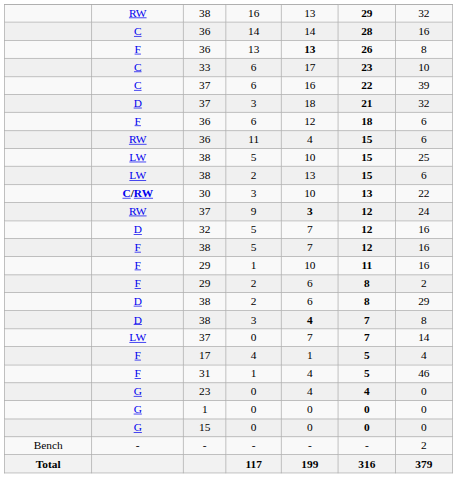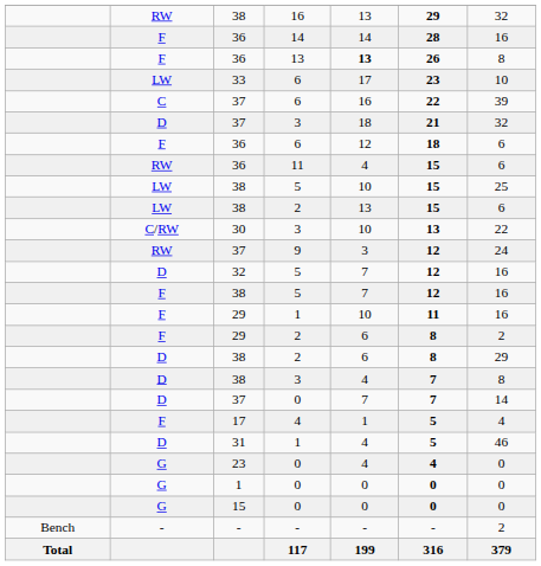36 / 14 | column 2: C -> F
33 | column 2: C -> LW
30 | column 2: bold -> normal
37 / 9 | column 5: bold -> normal
38 / 3 | column 5: bold -> normal
37 / 0 | column 2: LW -> D
31 | column 2: F -> D
